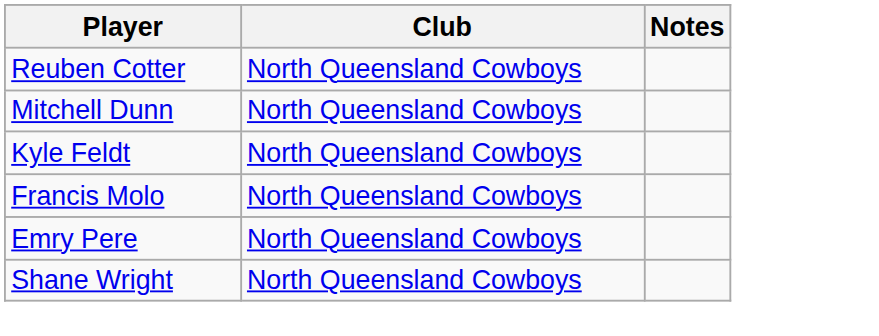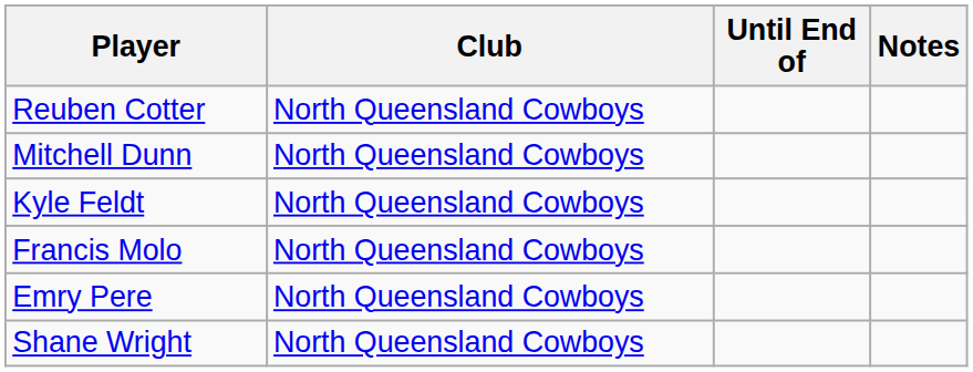+ column: Until End of
